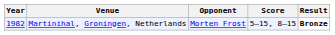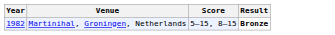- column: Opponent | Morten Frost
